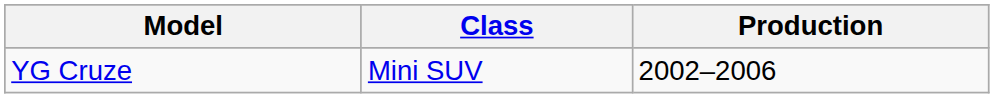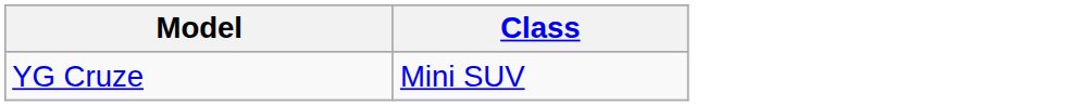- column: Production | 2002–2006
